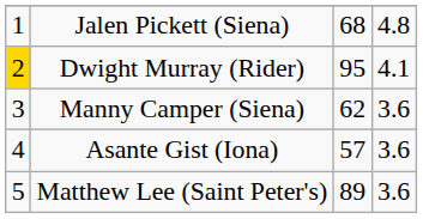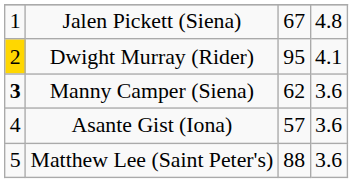Jalen Pickett (Siena) | column 3: 68 -> 67
Manny Camper (Siena) | column 1: normal -> bold
Matthew Lee (Saint Peter's) | column 3: 89 -> 88
